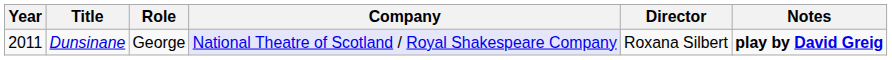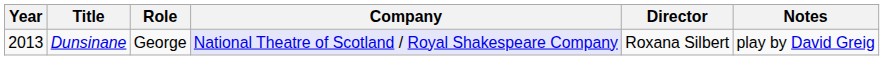Dunsinane | Year: 2011 -> 2013
Dunsinane | Notes: bold -> normal
